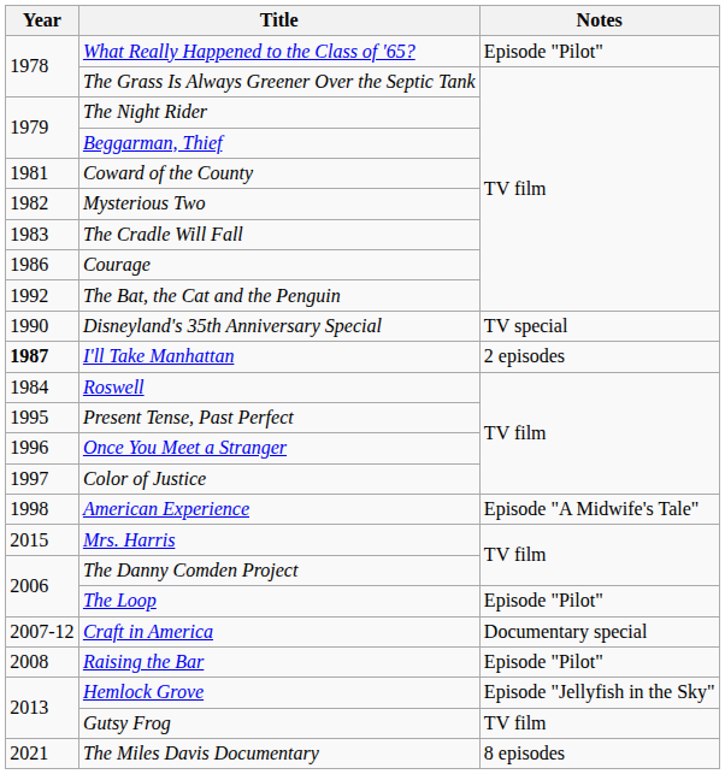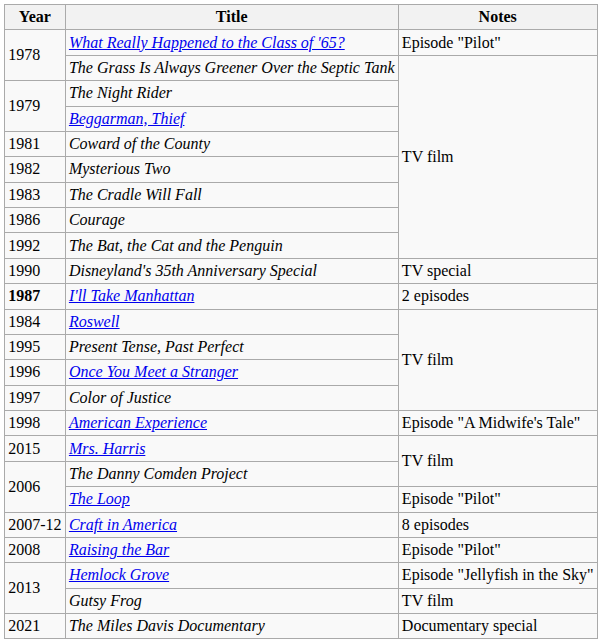Craft in America | Notes: Documentary special -> 8 episodes
The Miles Davis Documentary | Notes: 8 episodes -> Documentary special
